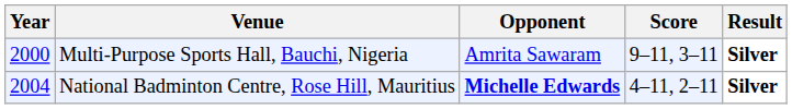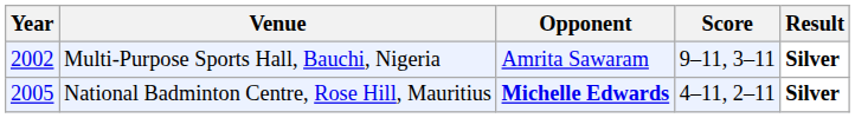Multi-Purpose Sports Hall, Bauchi, Nigeria | Year: 2000 -> 2002
National Badminton Centre, Rose Hill, Mauritius | Year: 2004 -> 2005
